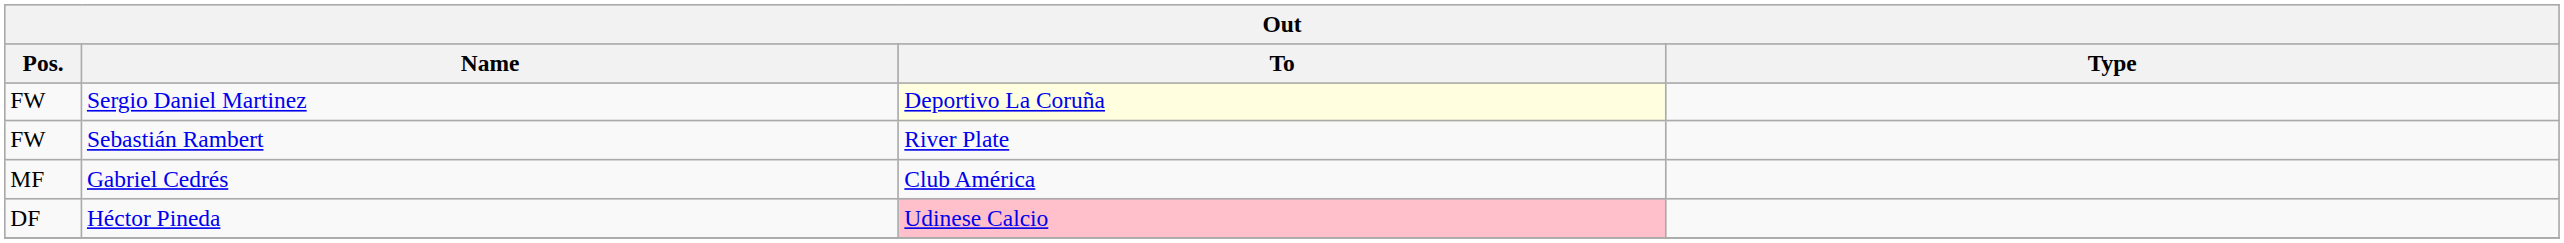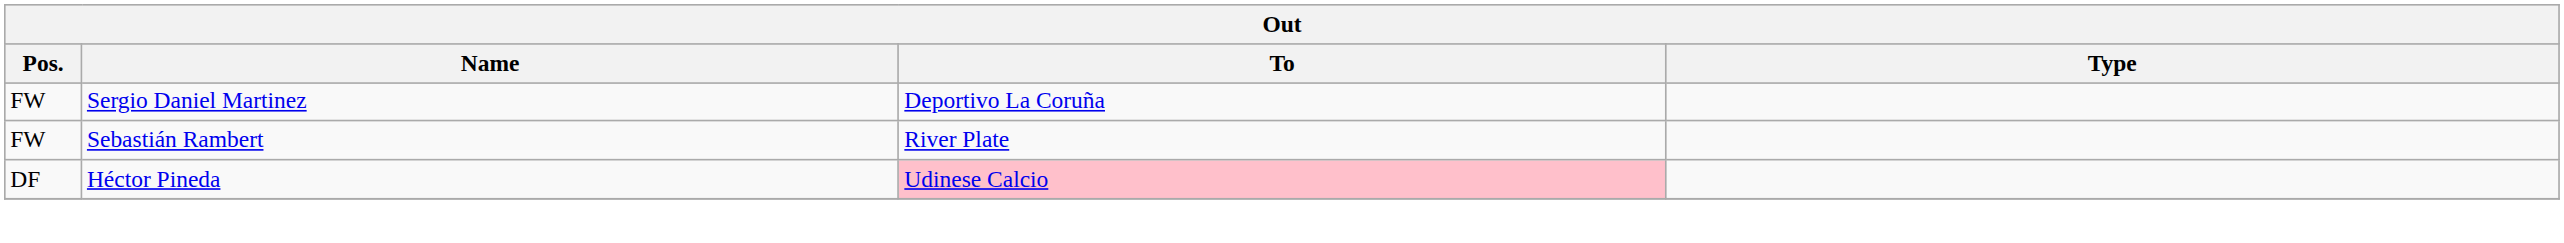Sergio Daniel Martinez | To: lightyellow background -> no background
- row: MF | Gabriel Cedrés | Club América
